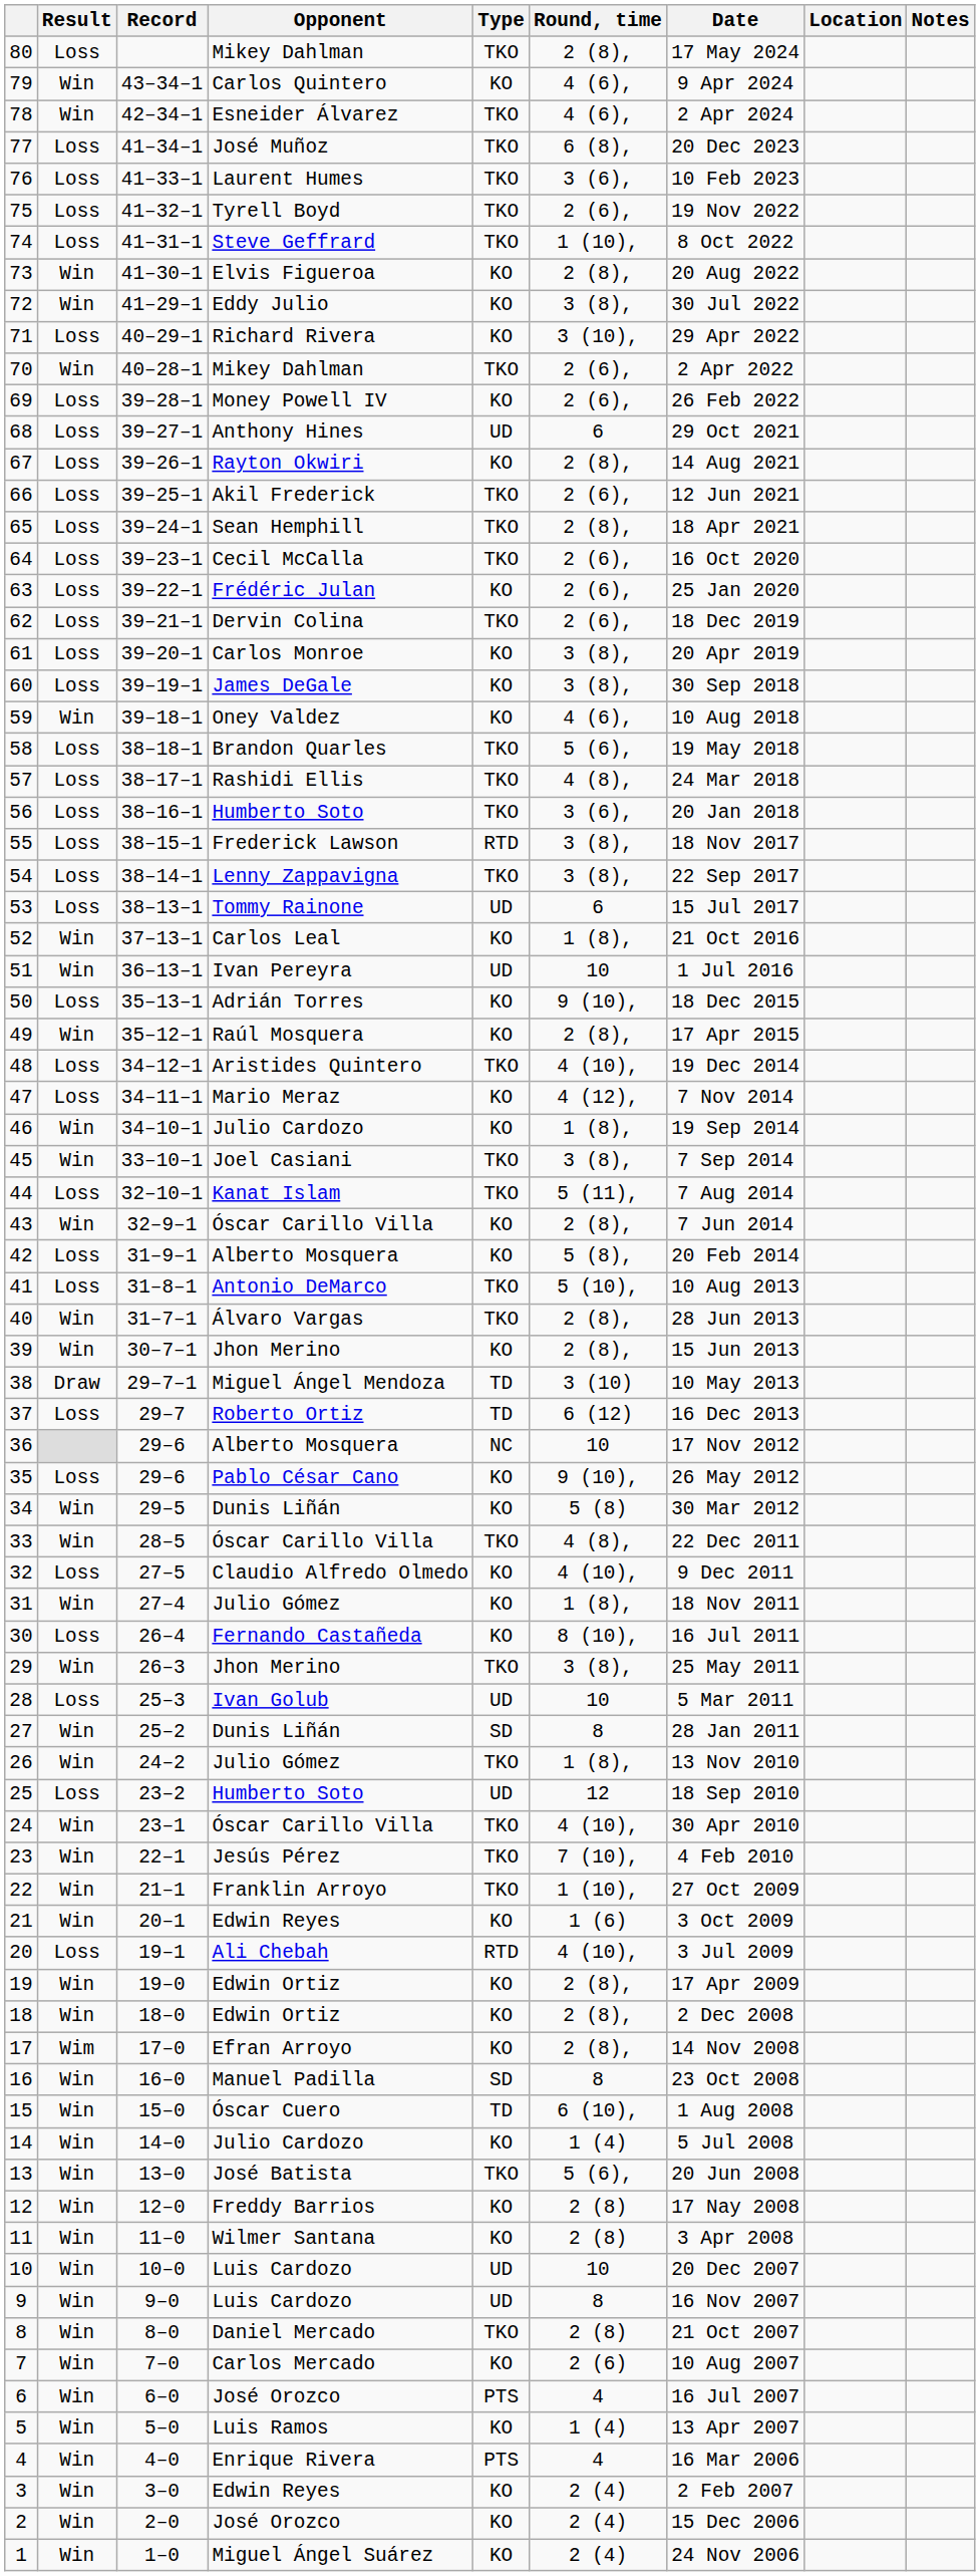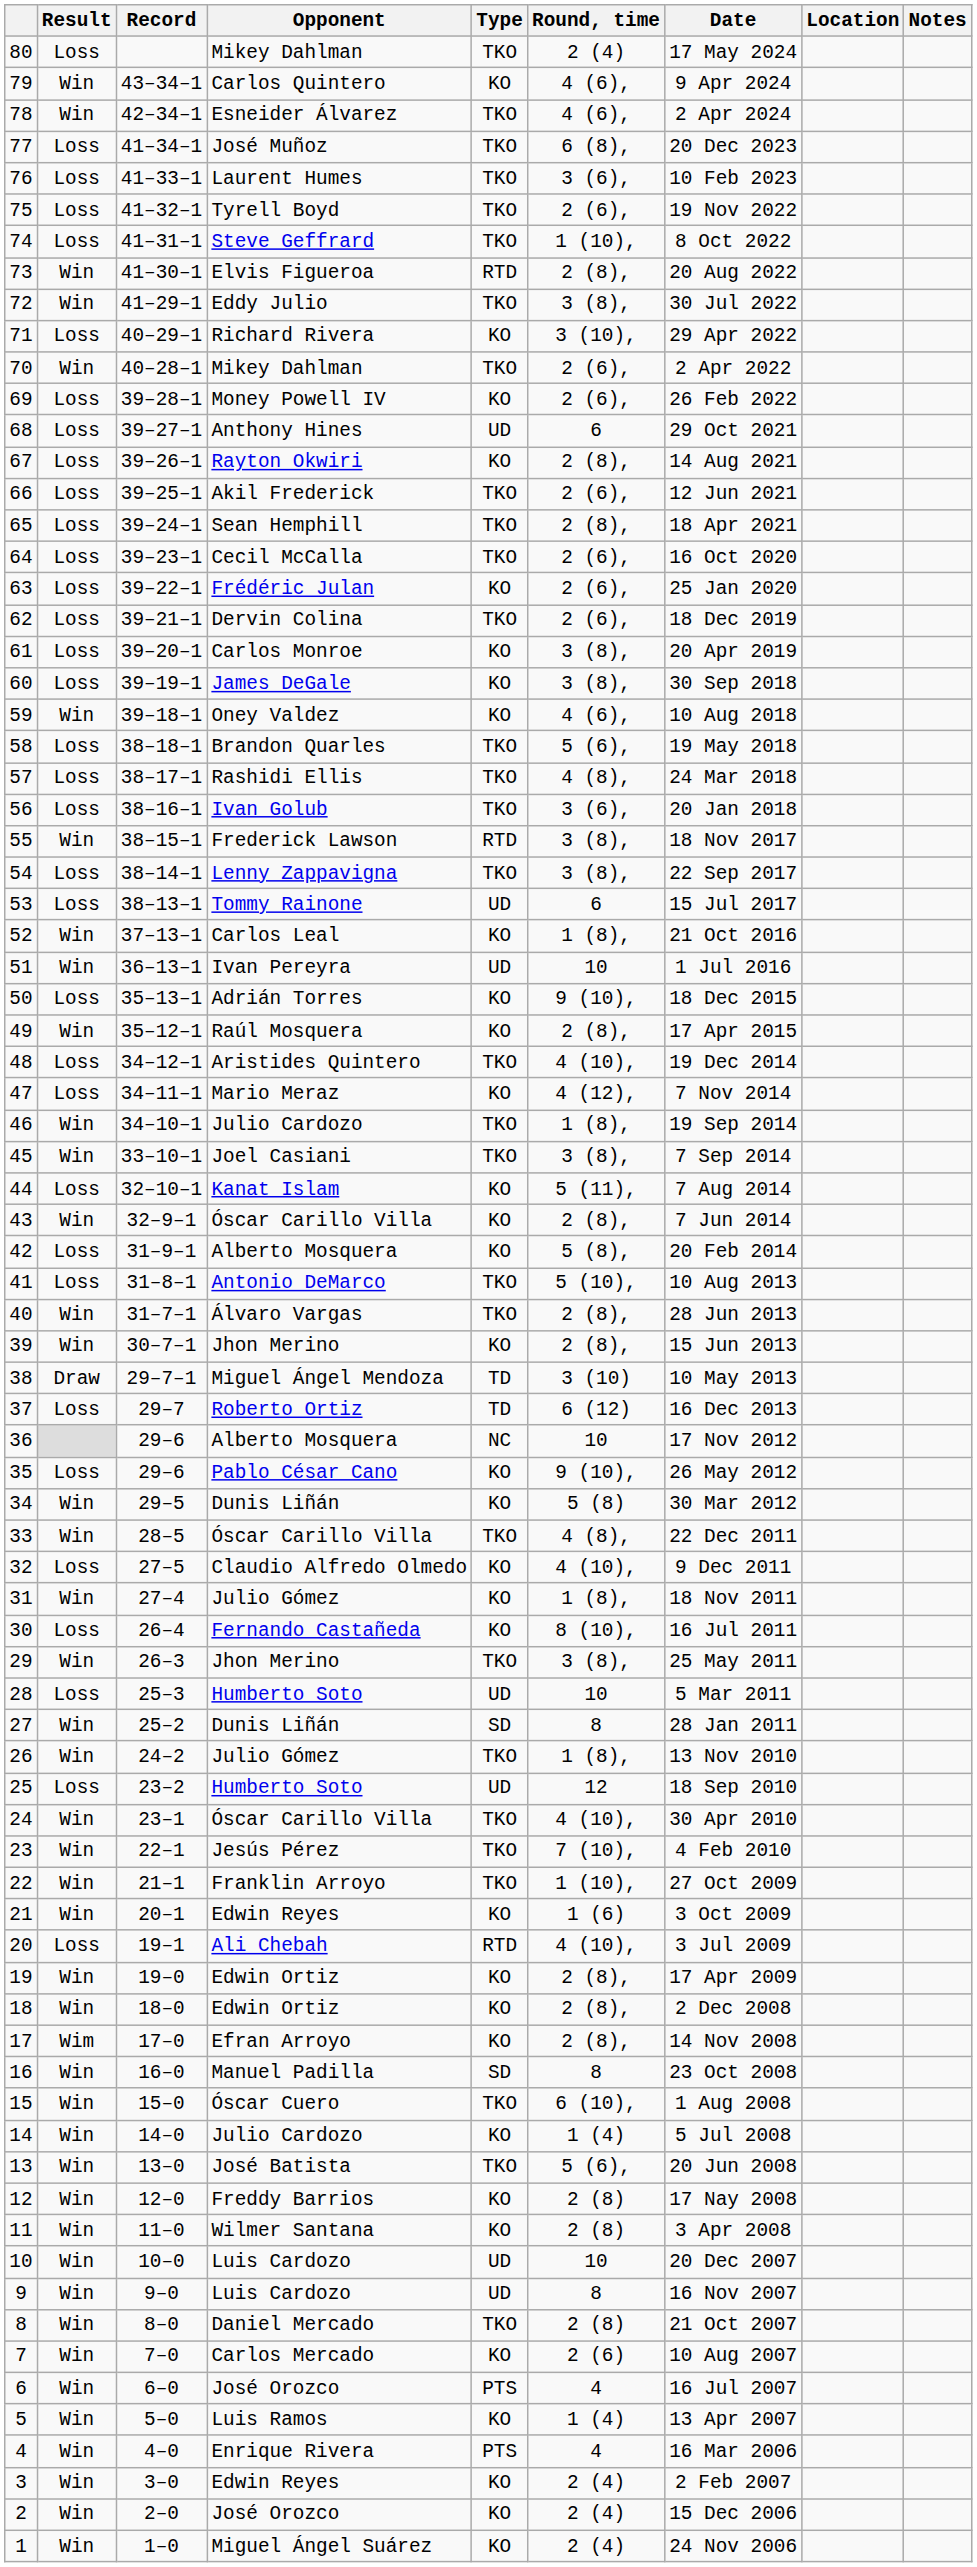80 | Round, time: 2 (8), -> 2 (4)
73 | Type: KO -> RTD
72 | Type: KO -> TKO
56 | Opponent: Humberto Soto -> Ivan Golub
55 | Result: Loss -> Win
46 | Type: KO -> TKO
44 | Type: TKO -> KO
28 | Opponent: Ivan Golub -> Humberto Soto
15 | Type: TD -> TKO
